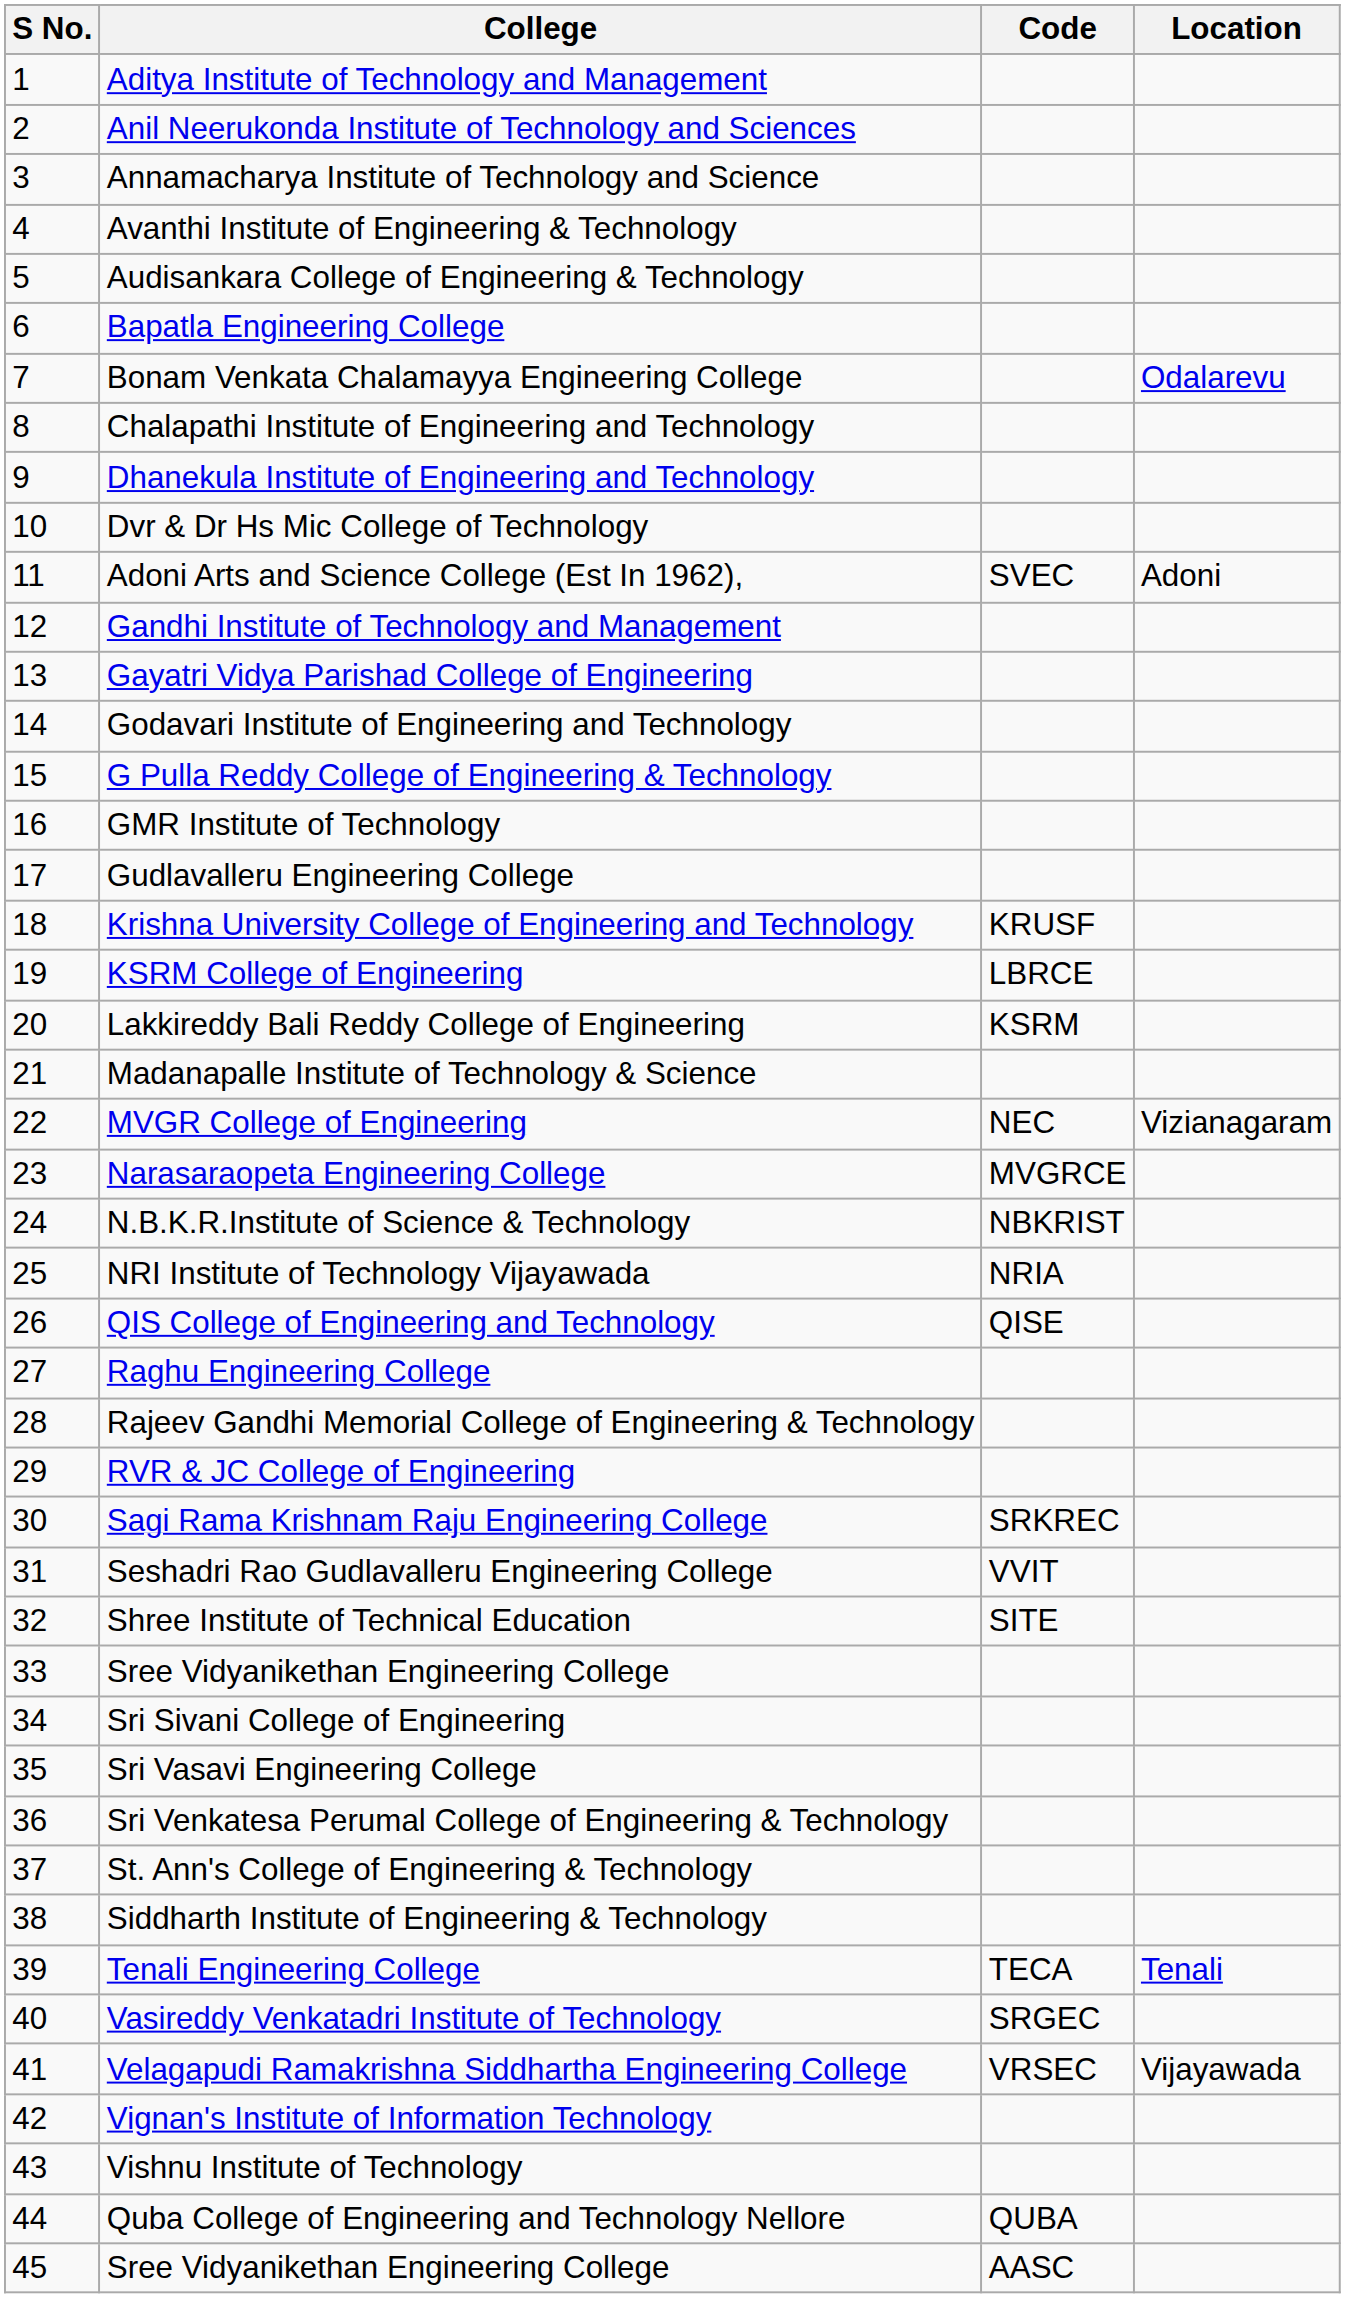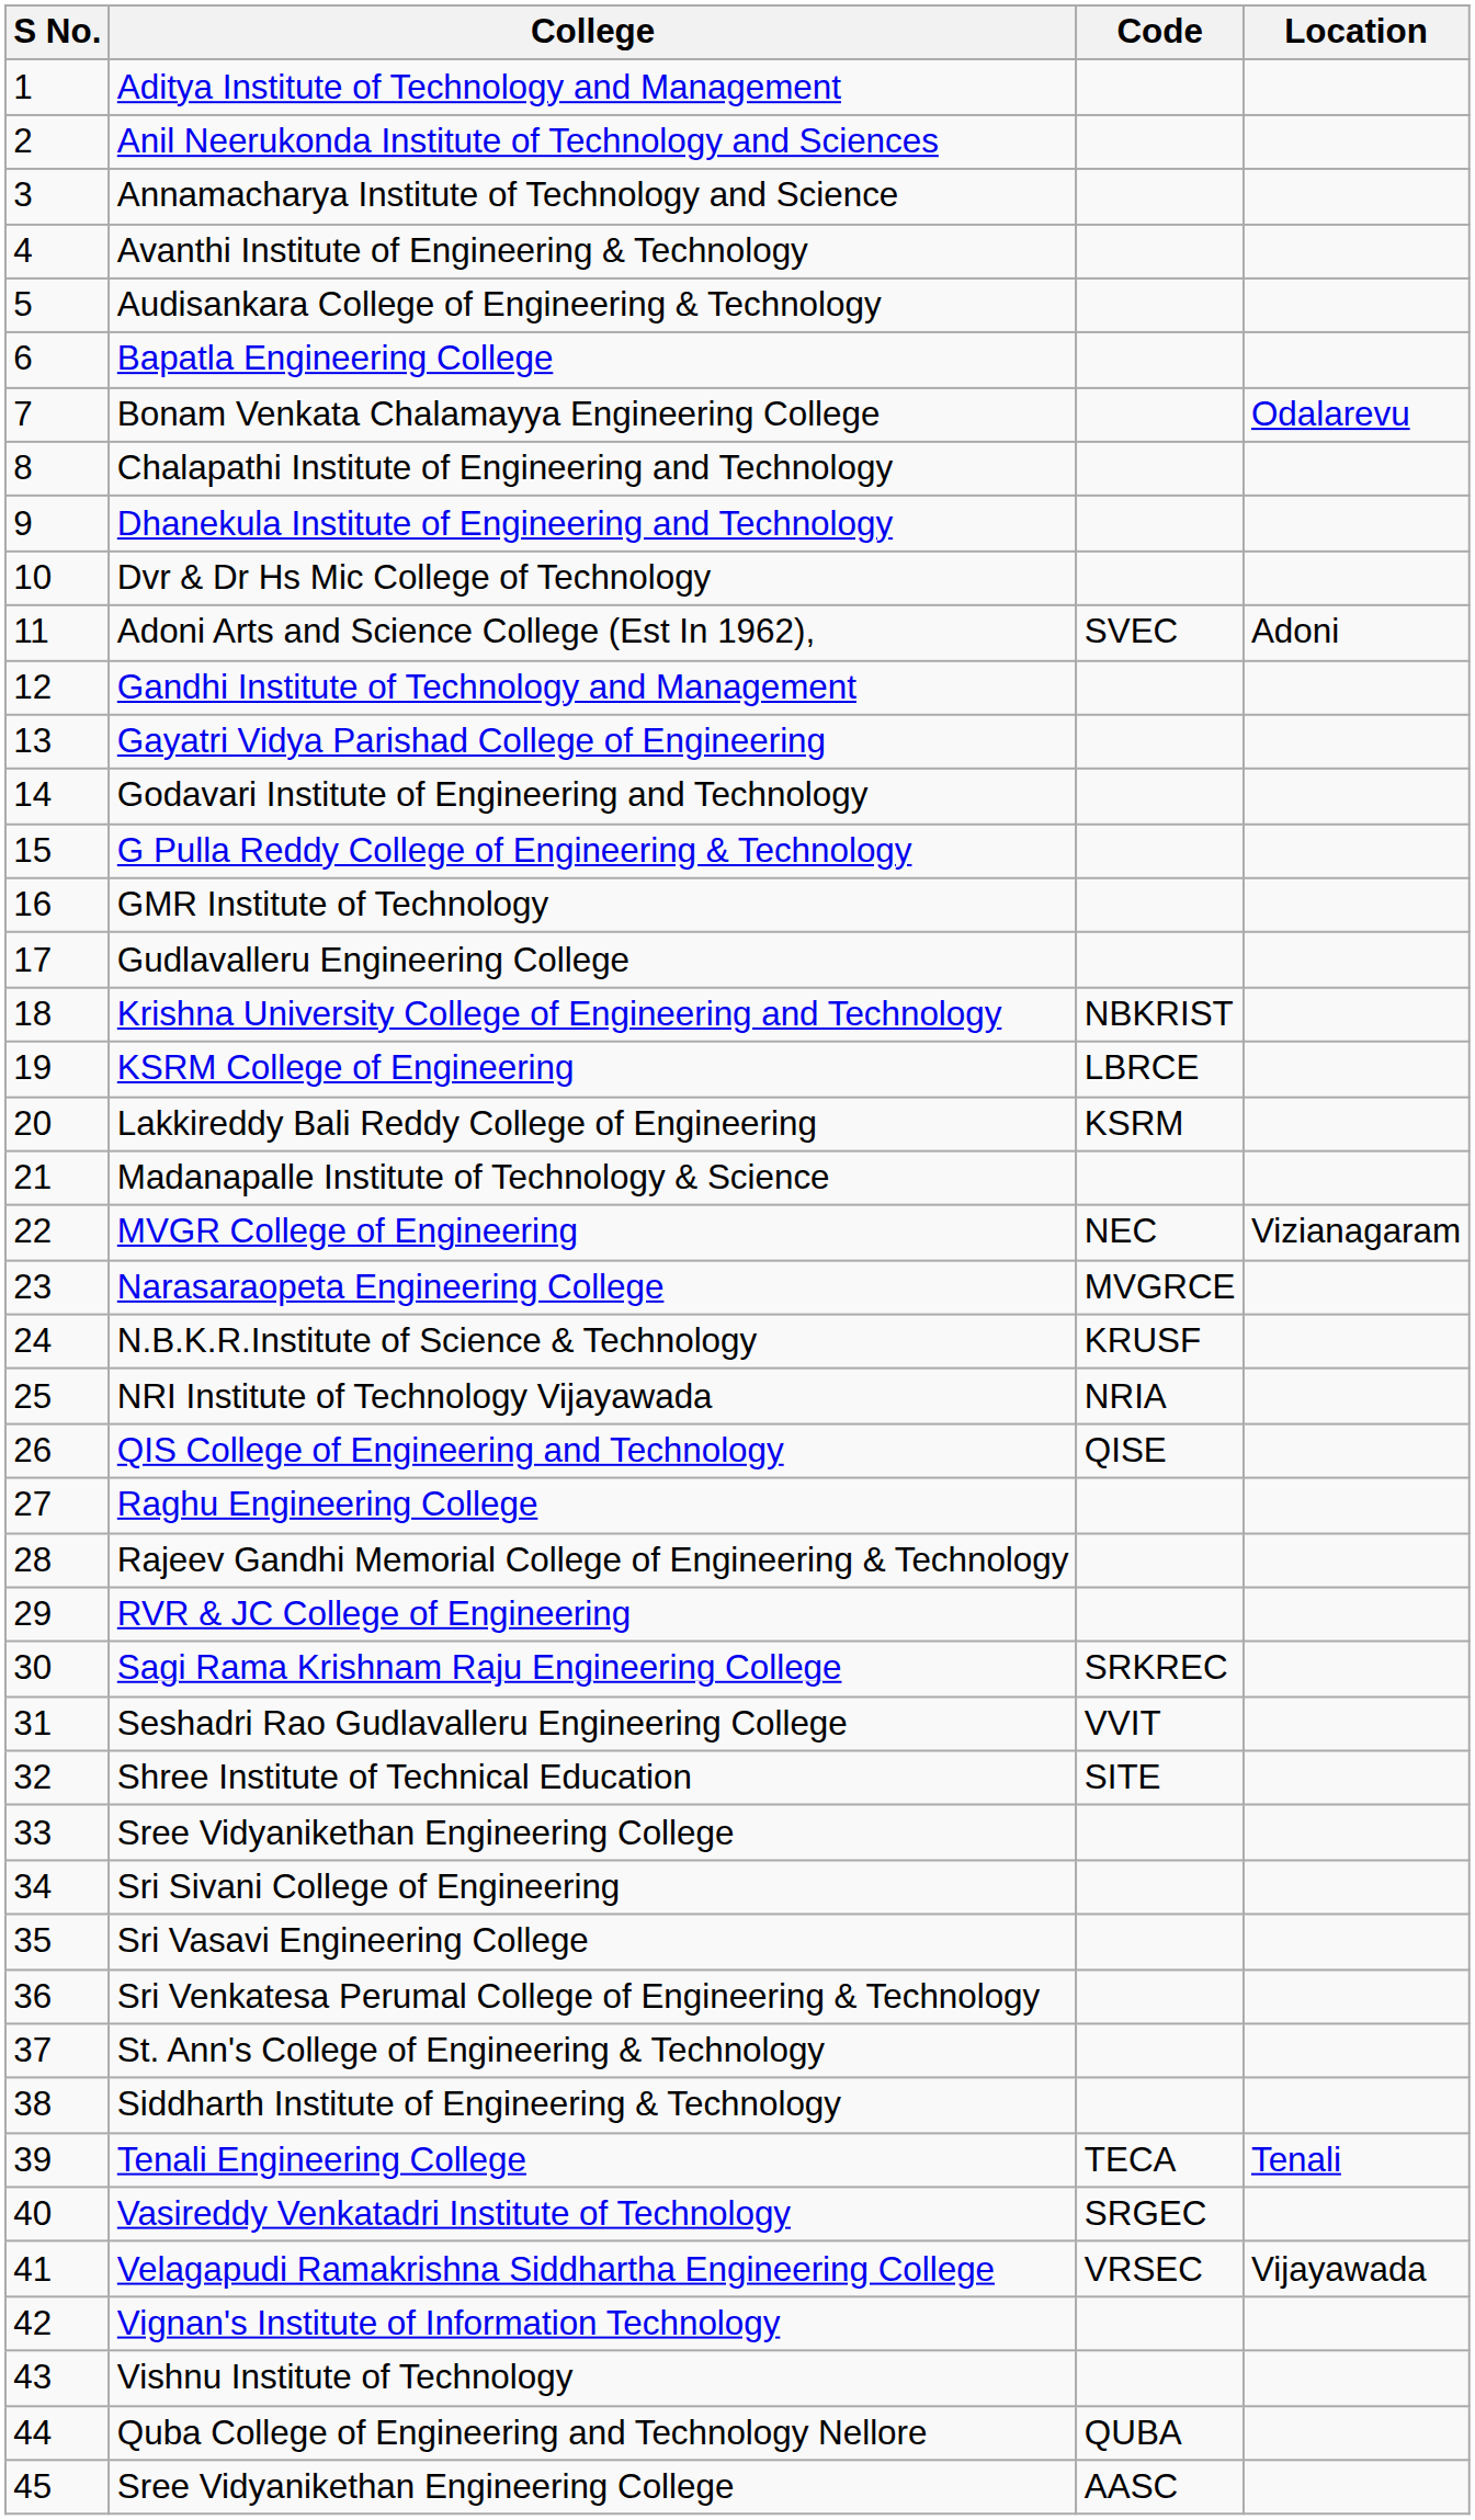Krishna University College of Engineering and Technology | Code: KRUSF -> NBKRIST
N.B.K.R.Institute of Science & Technology | Code: NBKRIST -> KRUSF
